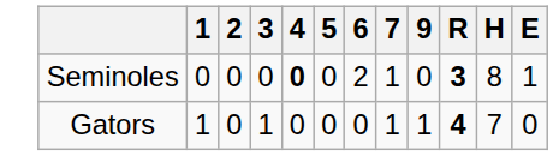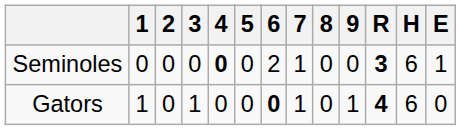+ column: 8 | 0 | 0
Seminoles | H: 8 -> 6
Gators | 6: normal -> bold
Gators | H: 7 -> 6
